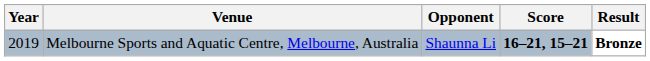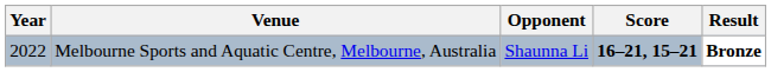Melbourne Sports and Aquatic Centre, Melbourne, Australia | Year: 2019 -> 2022
